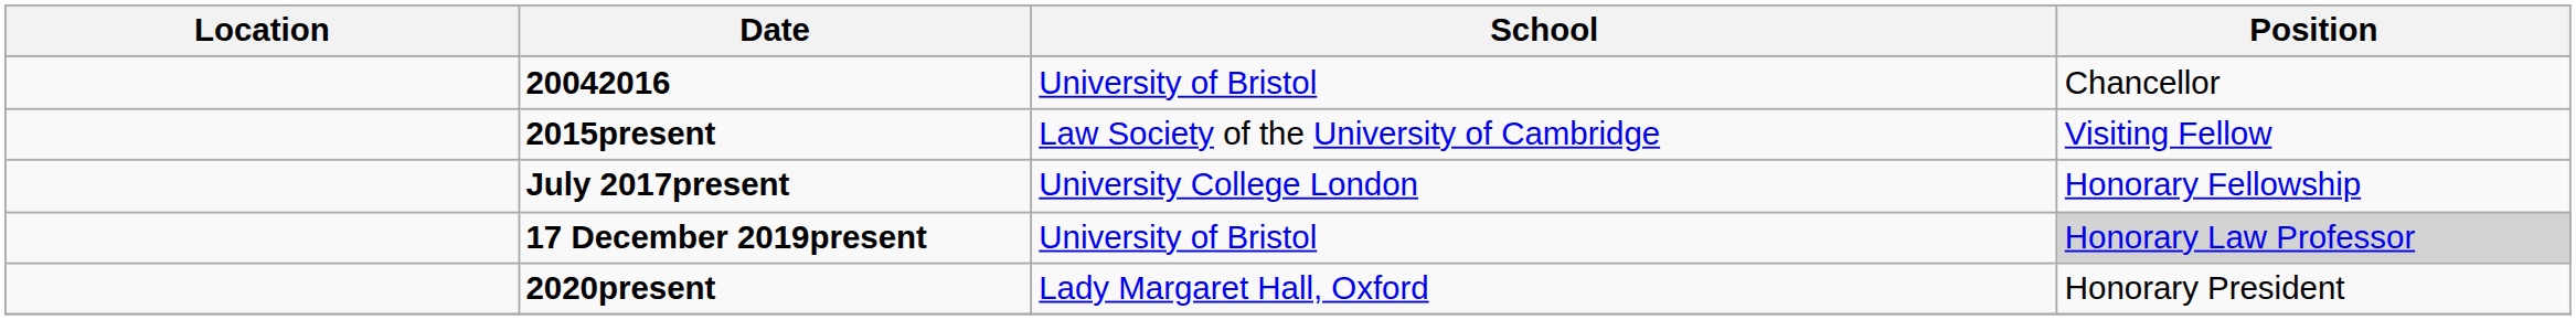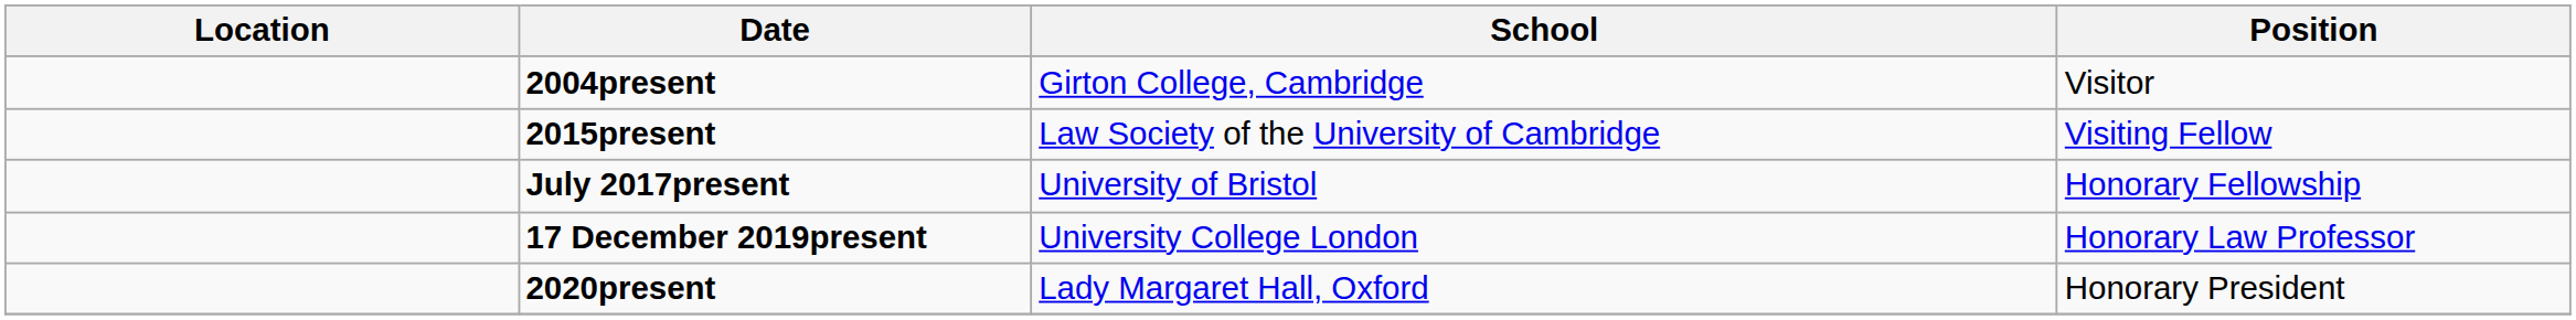+ row: 2004present | Girton College, Cambridge | Visitor
- row: 20042016 | University of Bristol | Chancellor
July 2017present | School: University College London -> University of Bristol
17 December 2019present | School: University of Bristol -> University College London
17 December 2019present | Position: lightgrey background -> no background
